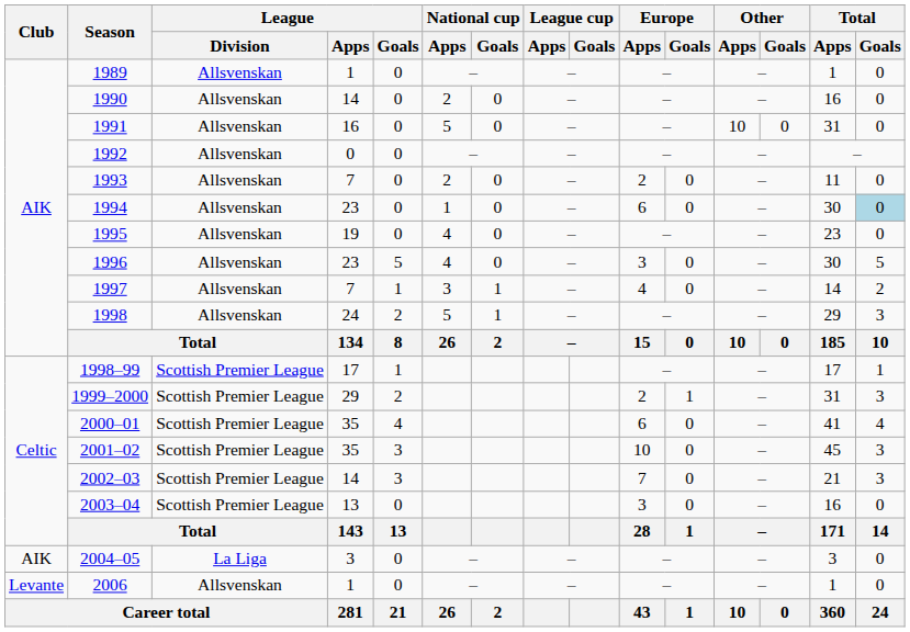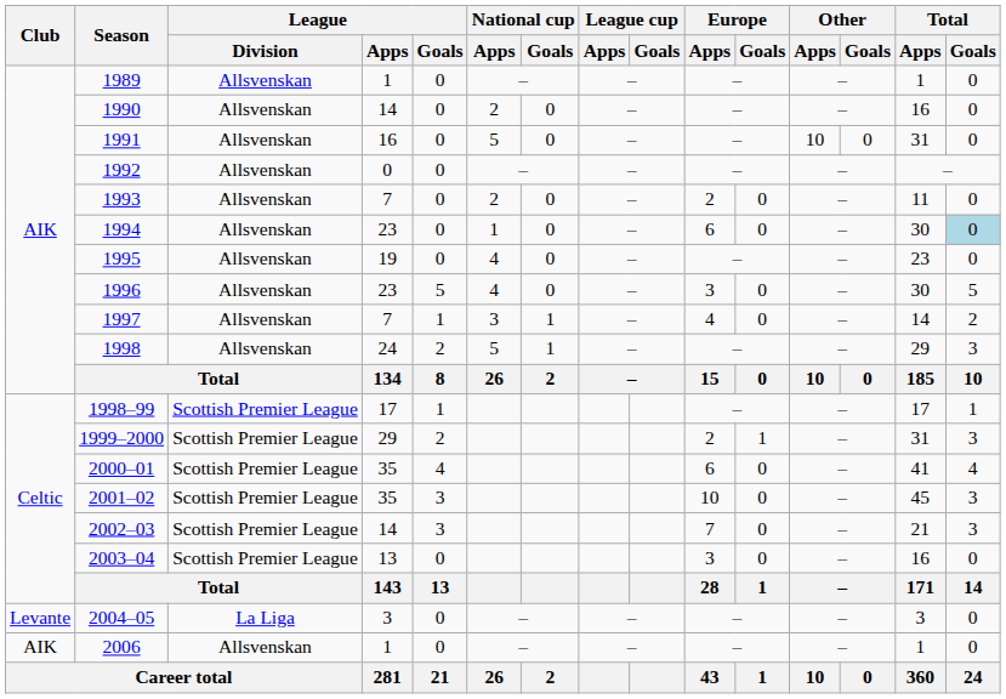2004–05 | Club: AIK -> Levante
2006 | Club: Levante -> AIK
